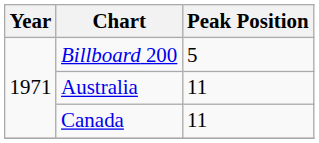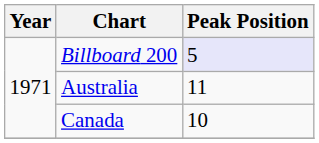Billboard 200 | Peak Position: no background -> lavender background
Canada | Peak Position: 11 -> 10
